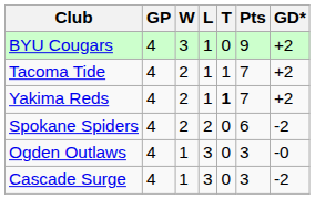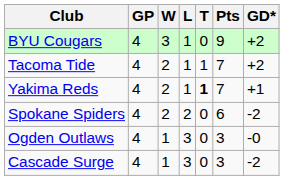Yakima Reds | GD*: +2 -> +1
